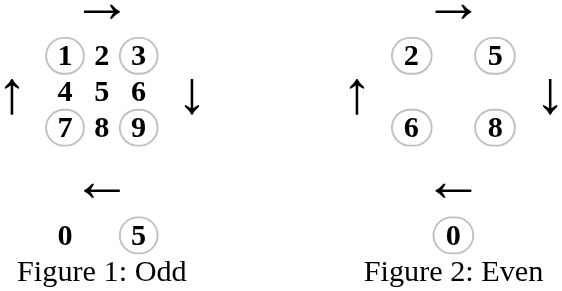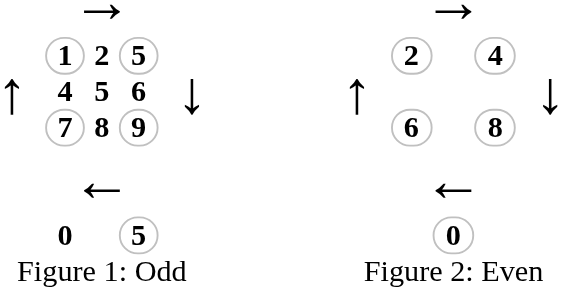↑ / 1 | column 4: 3 -> 5
↑ / 1 | column 10: 5 -> 4
